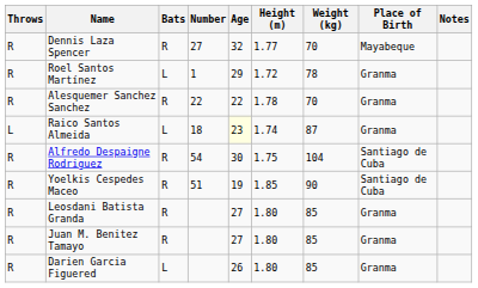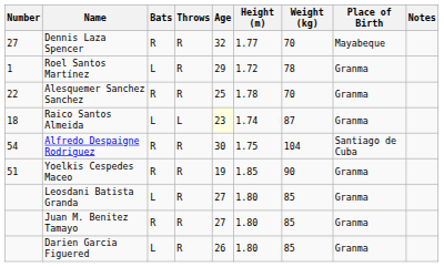columns swapped: Number <-> Throws
Alesquemer Sanchez Sanchez | Age: 22 -> 25
Yoelkis Cespedes Maceo | Place of Birth: Santiago de Cuba -> Granma
Leosdani Batista Granda | Bats: R -> L
